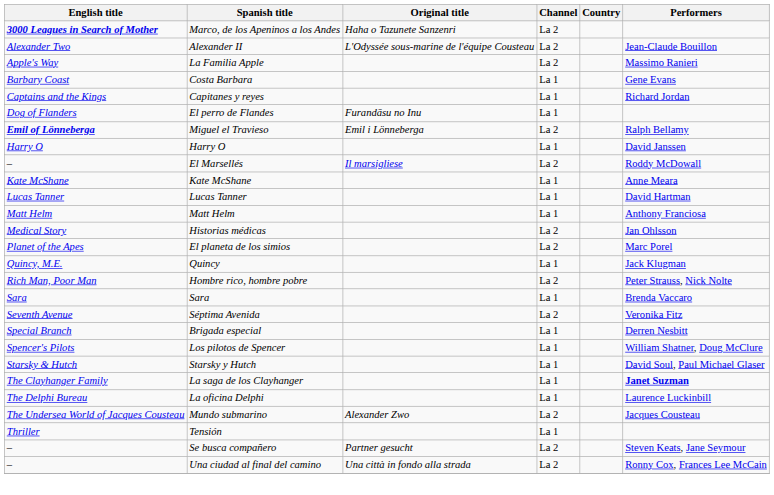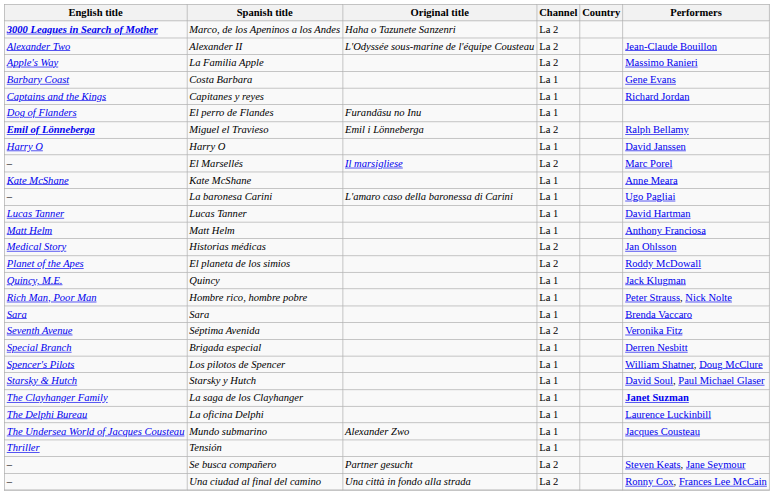El Marsellés | Performers: Roddy McDowall -> Marc Porel
+ row: – | La baronesa Carini | L'amaro caso della baronessa di Carini | La 1 | Ugo Pagliai
El planeta de los simios | Performers: Marc Porel -> Roddy McDowall
Hombre rico, hombre pobre | Channel: La 2 -> La 1
Mundo submarino | Channel: La 2 -> La 1
